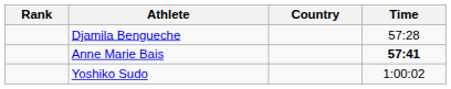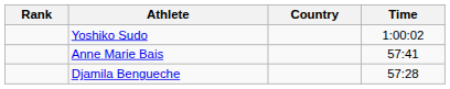rows swapped: Djamila Bengueche <-> Yoshiko Sudo
Anne Marie Bais | Time: bold -> normal
